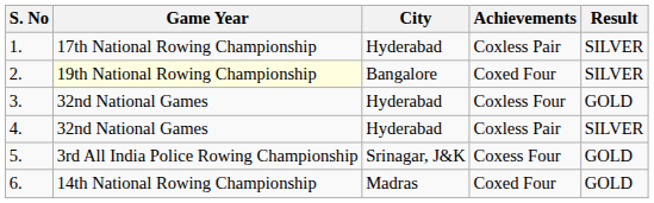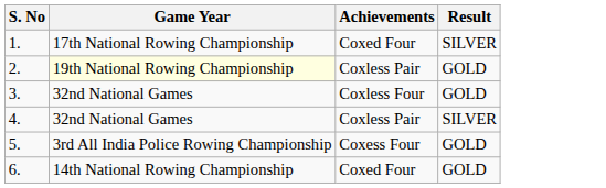- column: City | Hyderabad | Bangalore | Hyderabad | Hyderabad | Srinagar, J&K | Madras
1. | Achievements: Coxless Pair -> Coxed Four
2. | Achievements: Coxed Four -> Coxless Pair
2. | Result: SILVER -> GOLD
